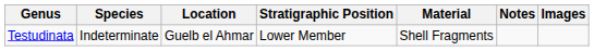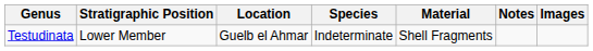columns swapped: Species <-> Stratigraphic Position
